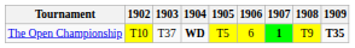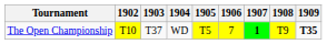The Open Championship | 1904: bold -> normal
The Open Championship | 1906: 6 -> 7
